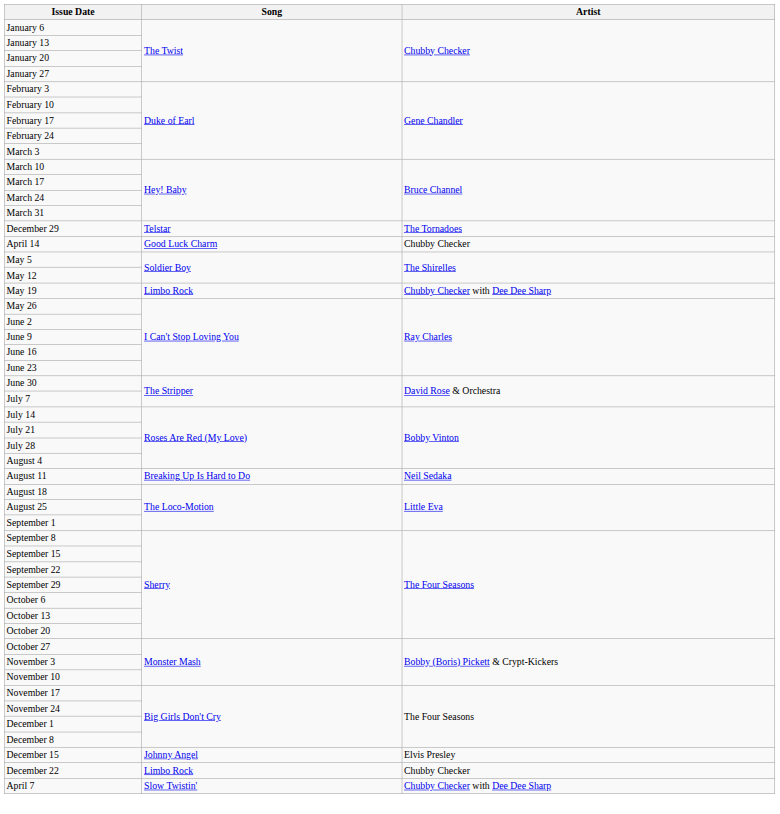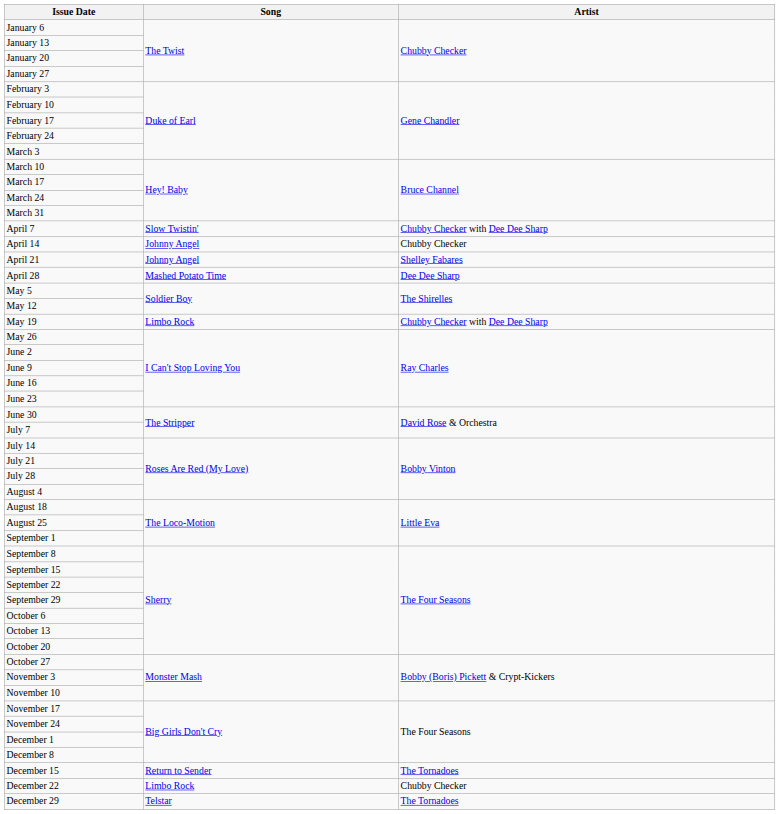rows swapped: April 7 <-> December 29
April 14 | Song: Good Luck Charm -> Johnny Angel
+ row: April 21 | Johnny Angel | Shelley Fabares
+ row: April 28 | Mashed Potato Time | Dee Dee Sharp
- row: August 11 | Breaking Up Is Hard to Do | Neil Sedaka
December 15 | Song: Johnny Angel -> Return to Sender
December 15 | Artist: Elvis Presley -> The Tornadoes
